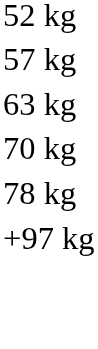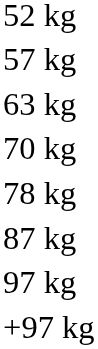+ row: 87 kg
+ row: 97 kg
